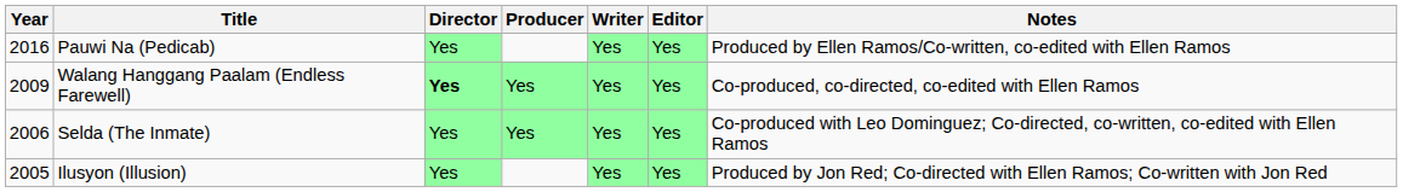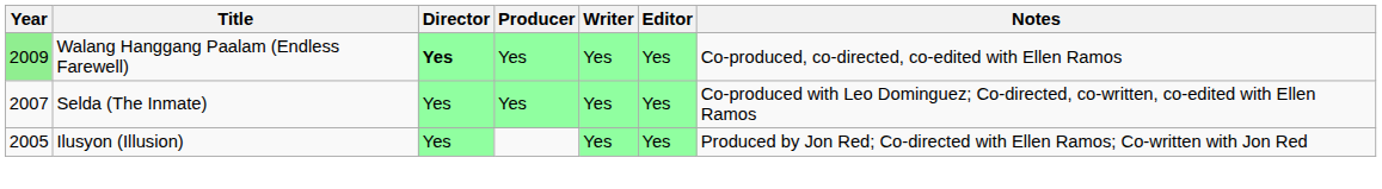- row: 2016 | Pauwi Na (Pedicab) | Yes | Yes | Yes | Produced by Ellen Ramos/Co-written, co-edited with Ellen Ramos
Walang Hanggang Paalam (Endless Farewell) | Year: no background -> lightgreen background
Selda (The Inmate) | Year: 2006 -> 2007
